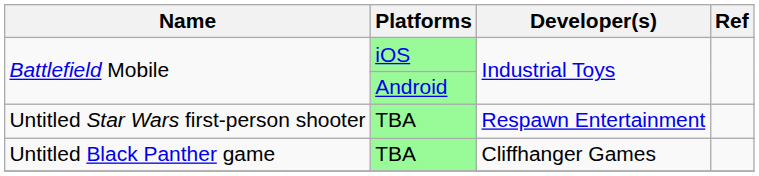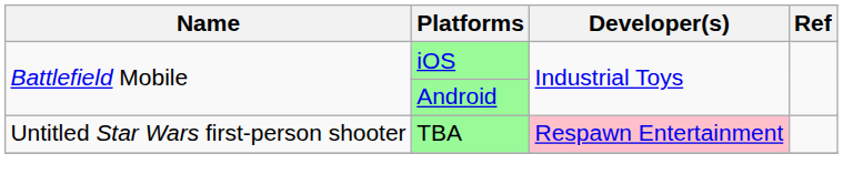Untitled Star Wars first-person shooter | Developer(s): no background -> pink background
- row: Untitled Black Panther game | TBA | Cliffhanger Games
